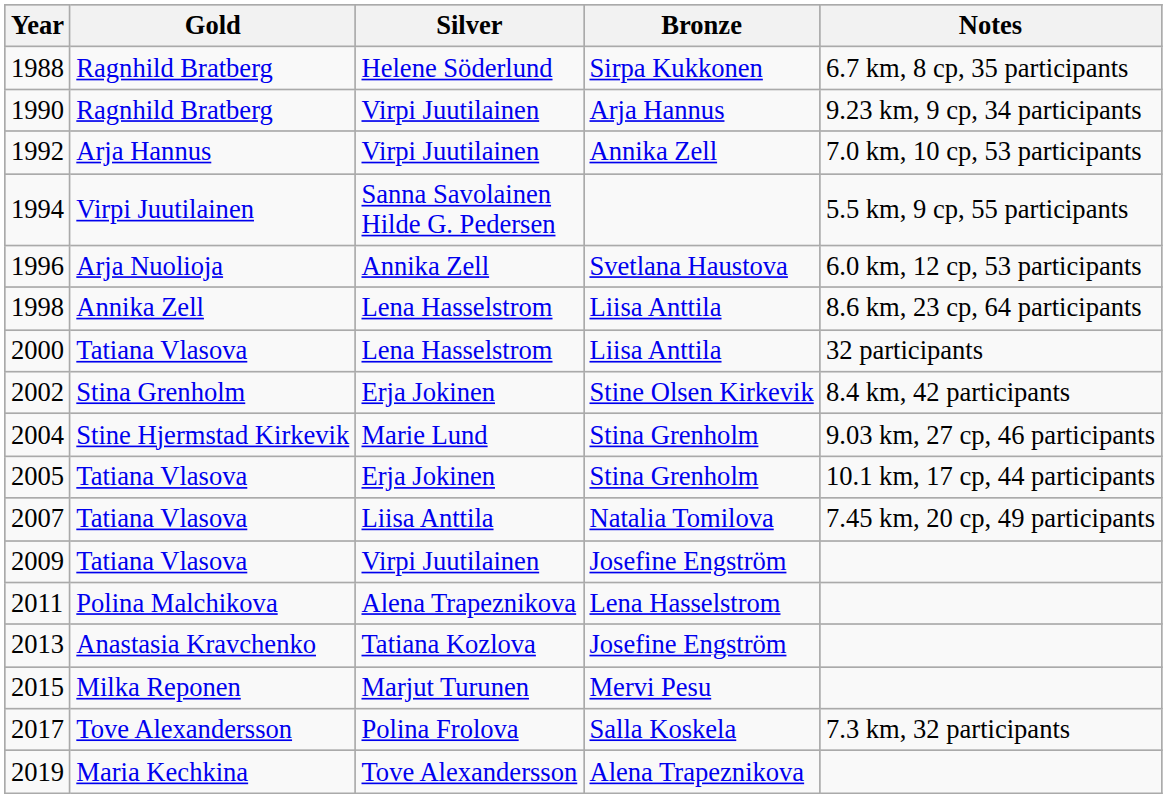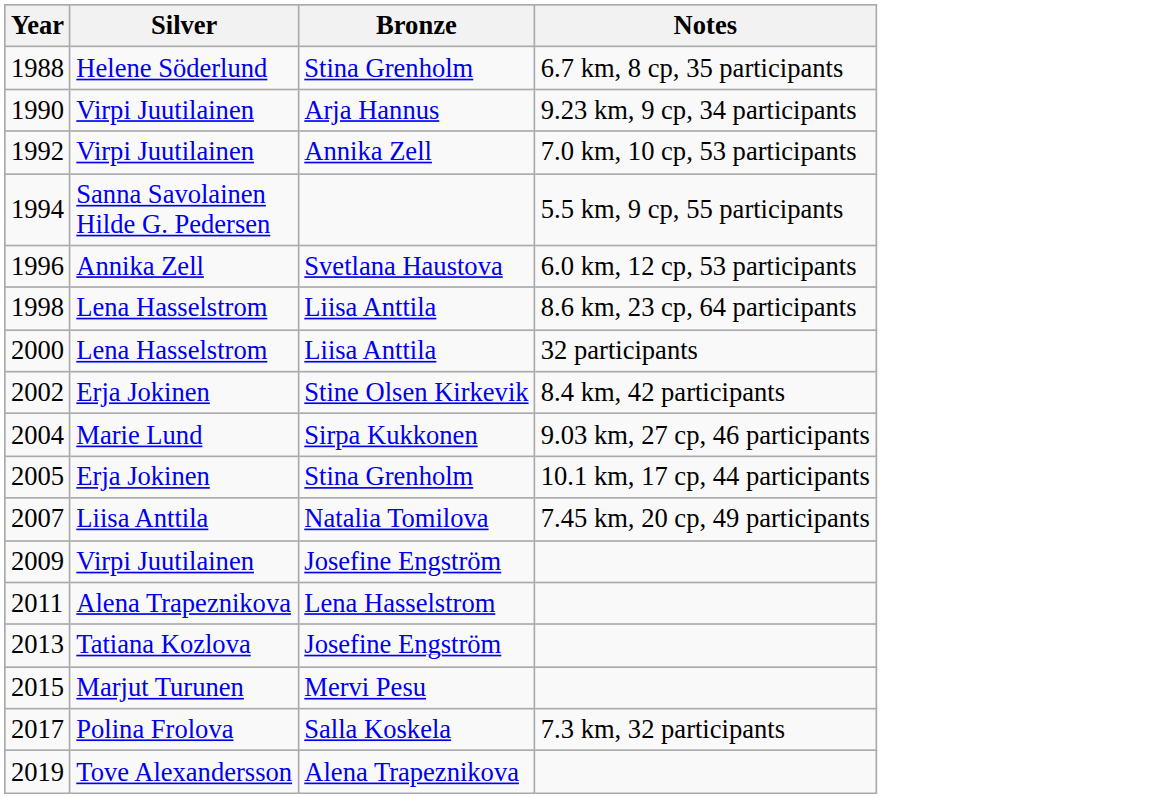- column: Gold | Ragnhild Bratberg | Ragnhild Bratberg | Arja Hannus | Virpi Juutilainen | Arja Nuolioja | Annika Zell | Tatiana Vlasova | Stina Grenholm | Stine Hjermstad Kirkevik | Tatiana Vlasova | Tatiana Vlasova | Tatiana Vlasova | Polina Malchikova | Anastasia Kravchenko | Milka Reponen | Tove Alexandersson | Maria Kechkina
1988 | Bronze: Sirpa Kukkonen -> Stina Grenholm
2004 | Bronze: Stina Grenholm -> Sirpa Kukkonen
